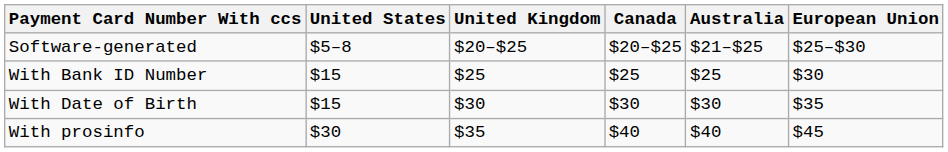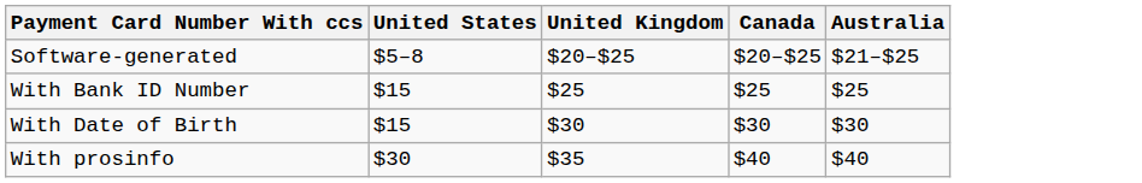- column: European Union | $25–$30 | $30 | $35 | $45
